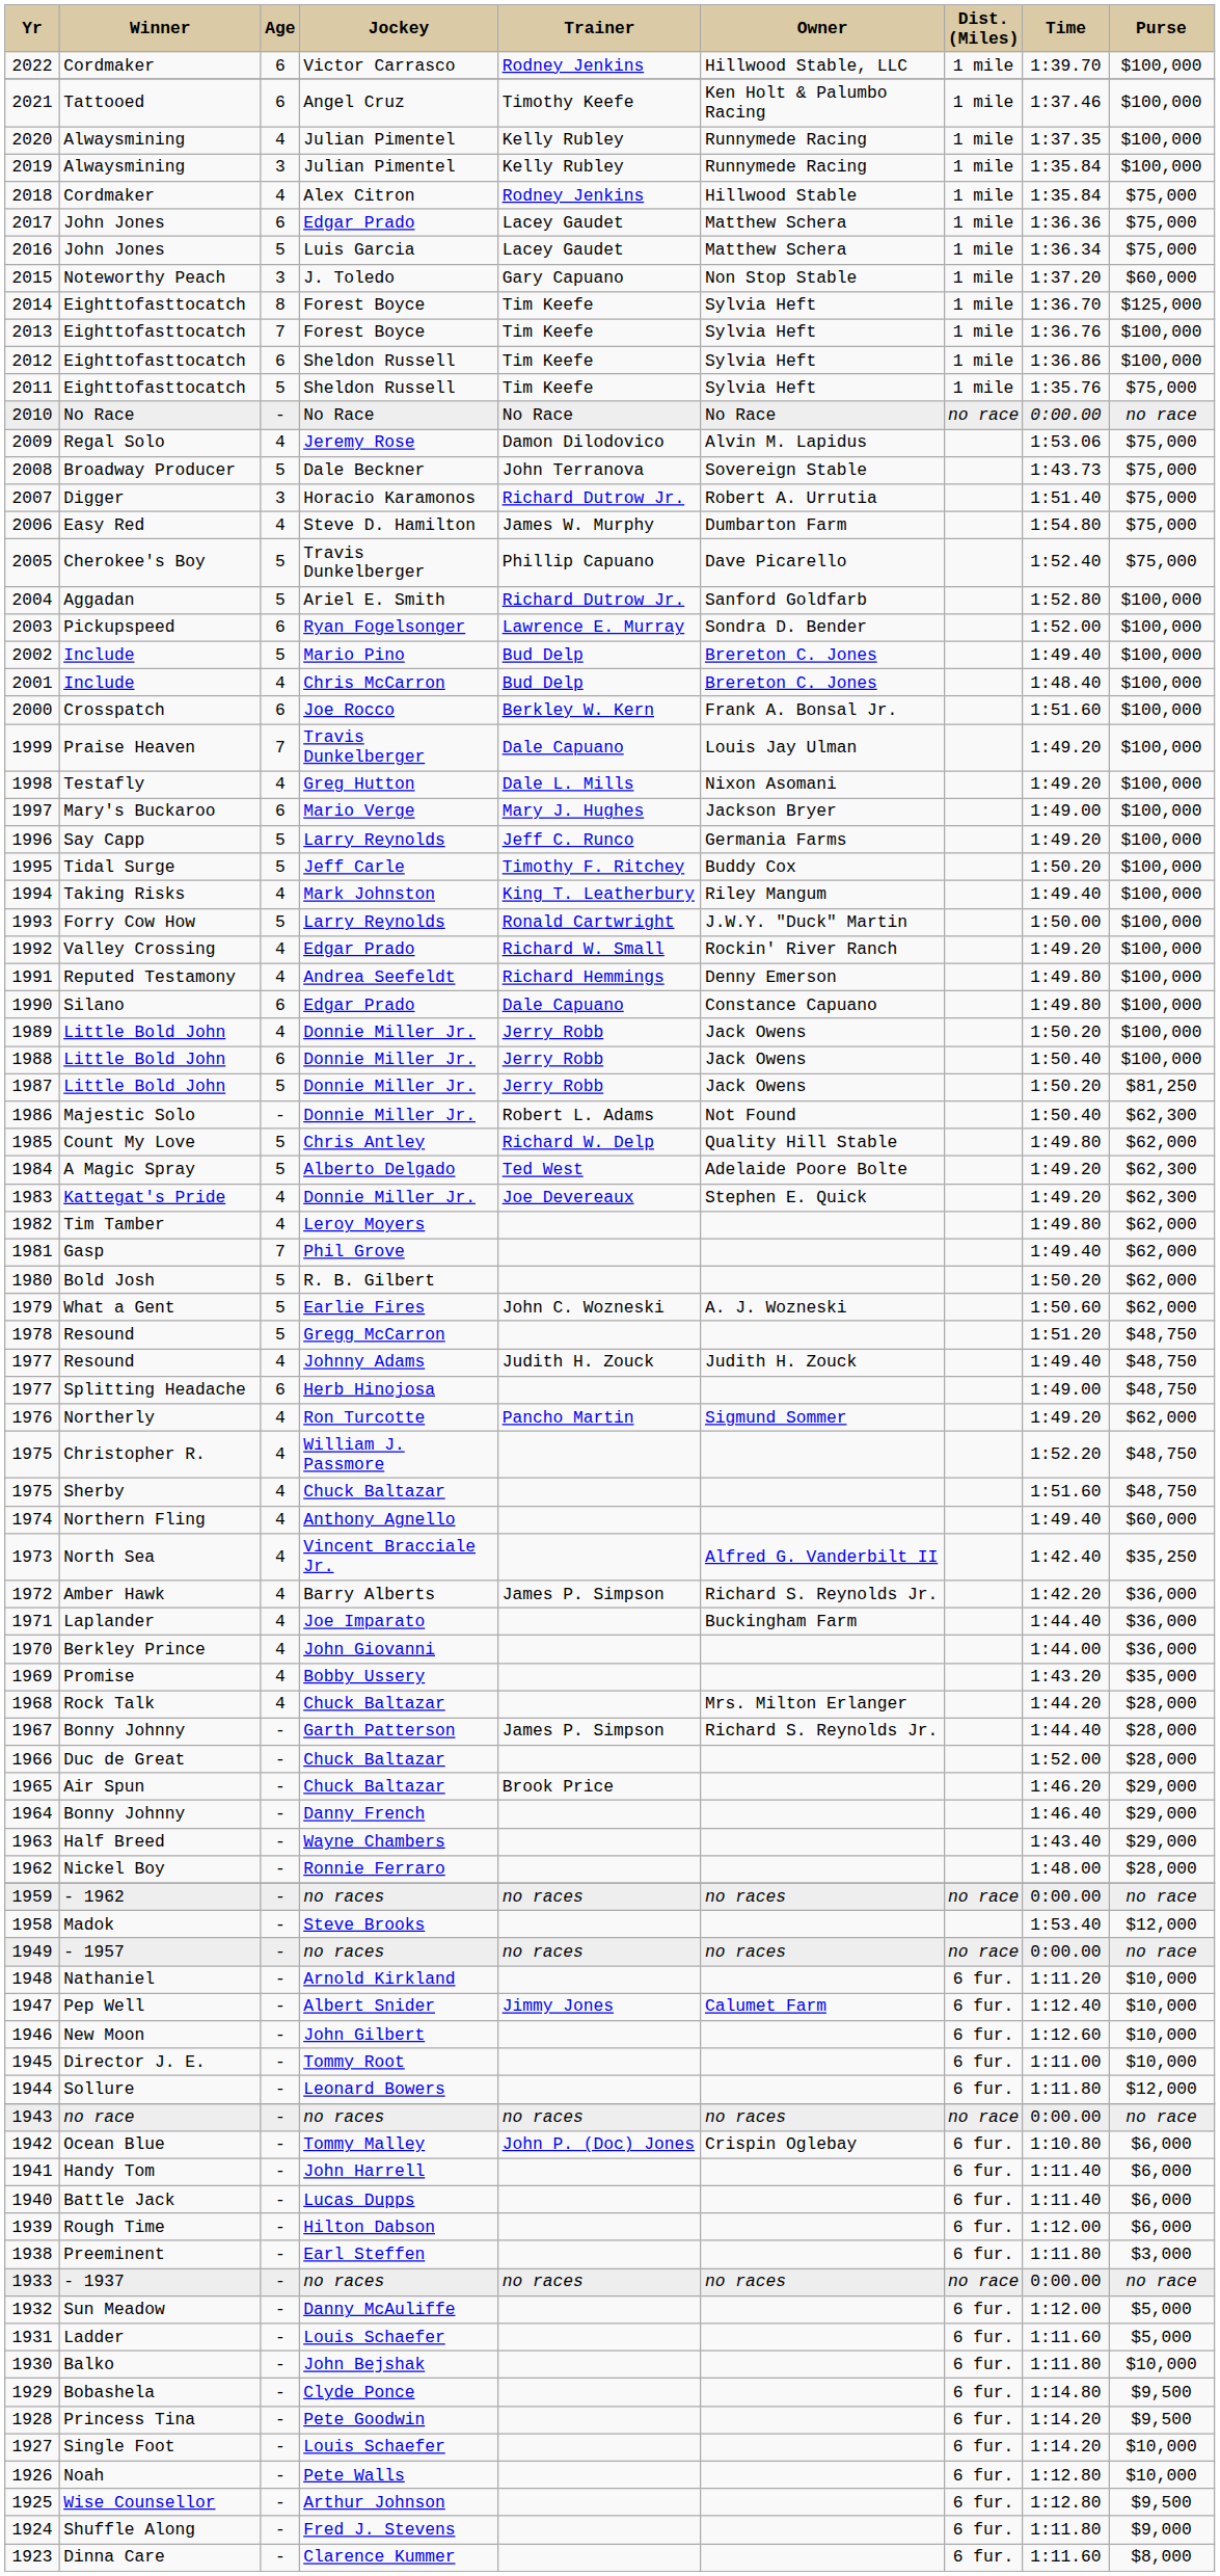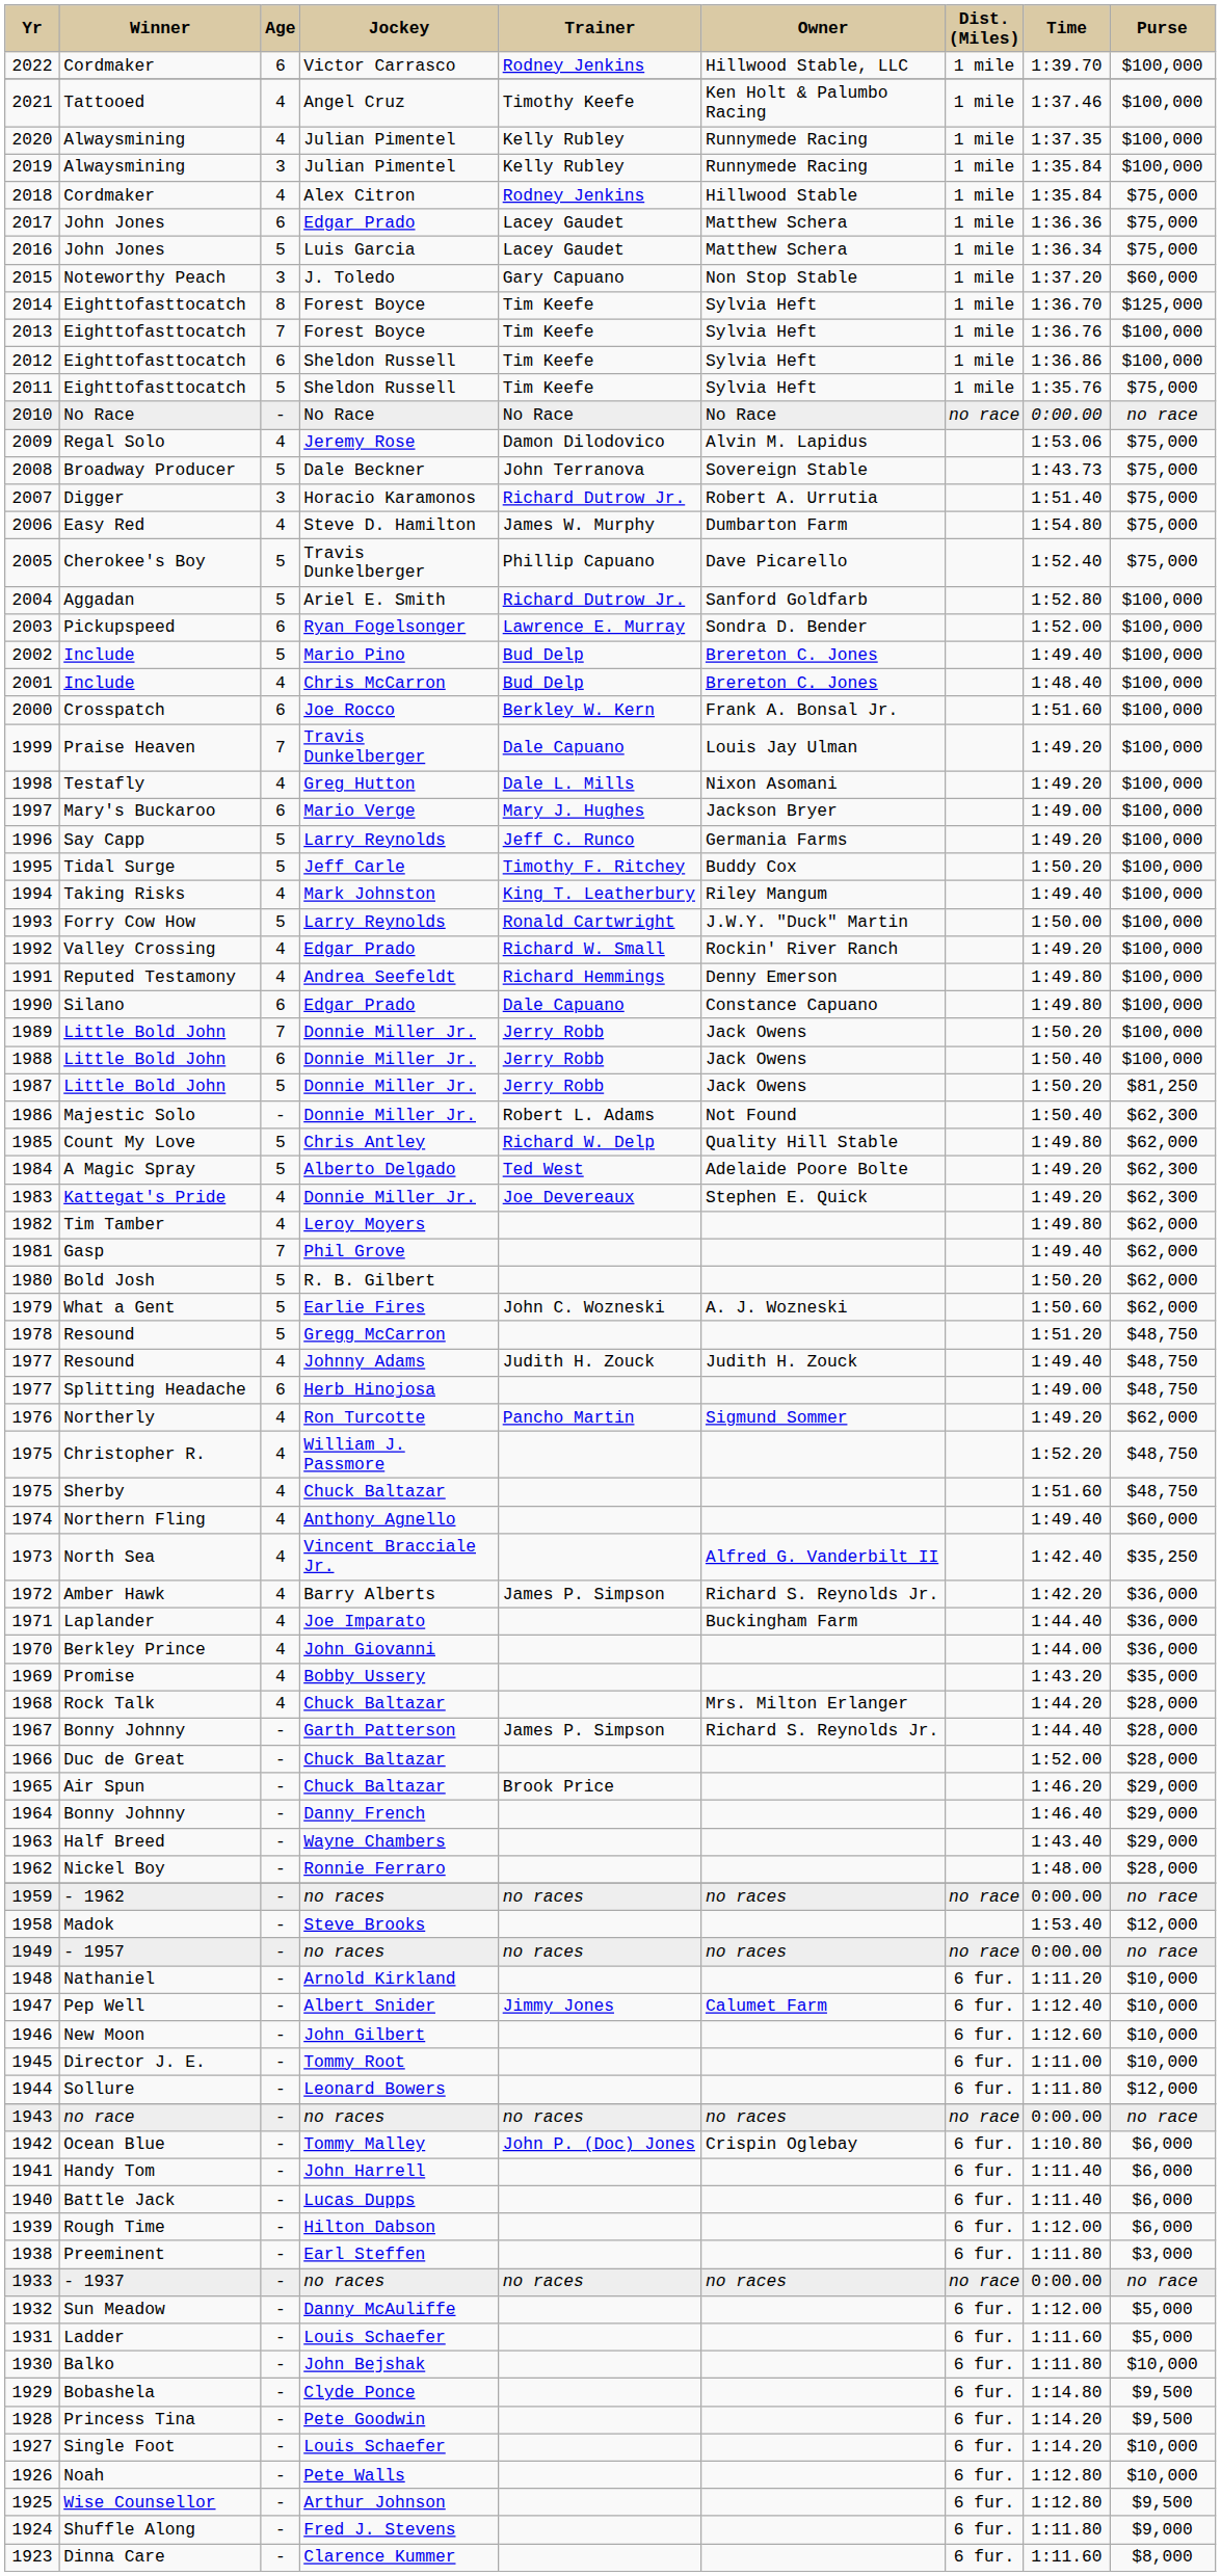2021 | Age: 6 -> 4
1989 | Age: 4 -> 7
